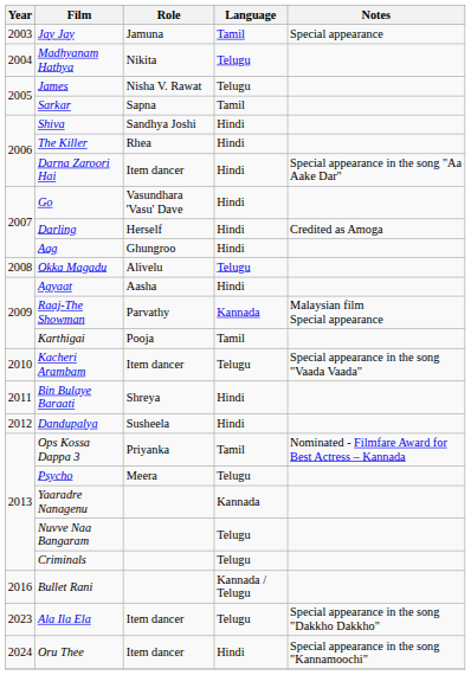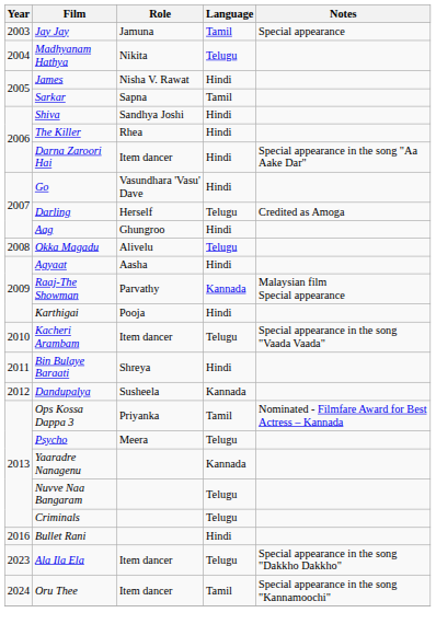James | Language: Telugu -> Hindi
Darling | Language: Hindi -> Telugu
Karthigai | Language: Tamil -> Hindi
Dandupalya | Language: Hindi -> Kannada
Bullet Rani | Language: Kannada / Telugu -> Hindi
Oru Thee | Language: Hindi -> Tamil
